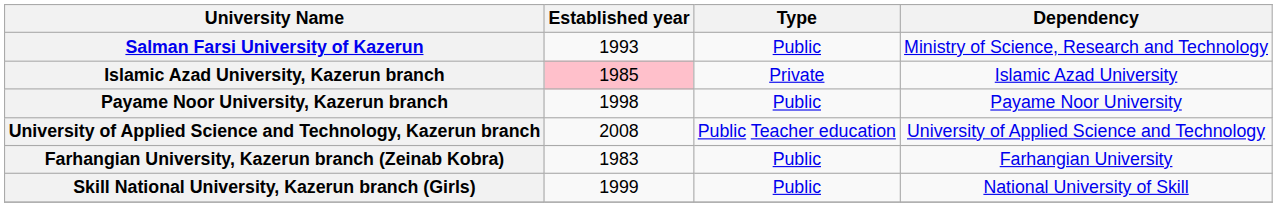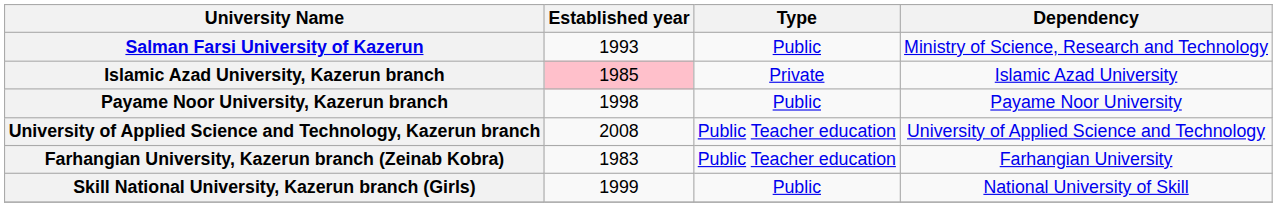Farhangian University, Kazerun branch (Zeinab Kobra) | Type: Public -> Public Teacher education
